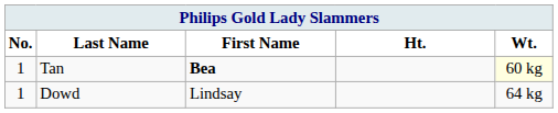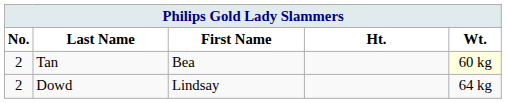Tan | No.: 1 -> 2
Tan | First Name: bold -> normal
Dowd | No.: 1 -> 2
